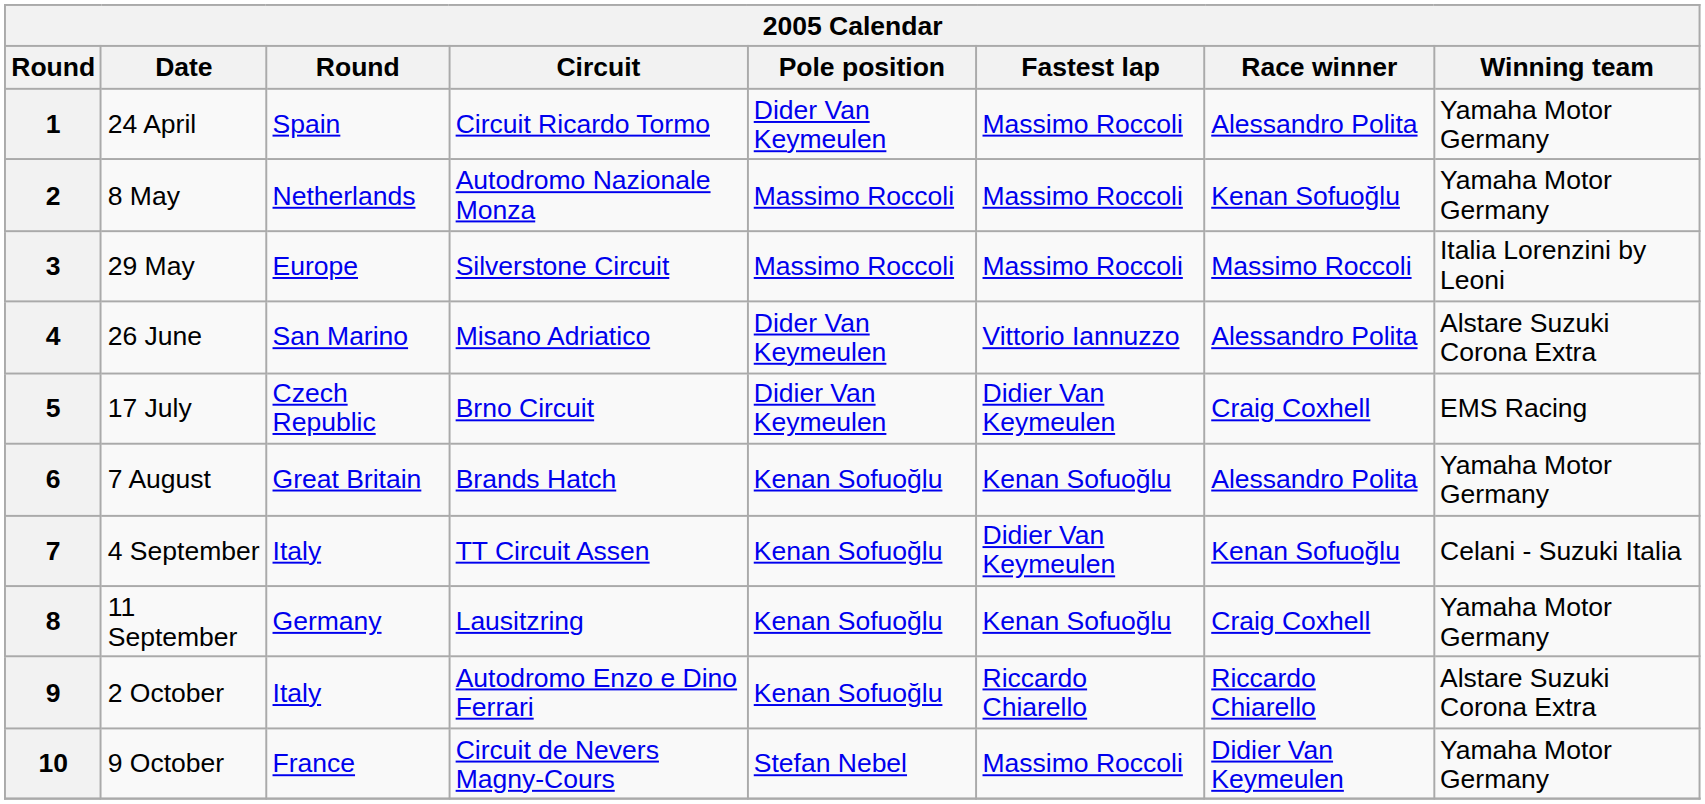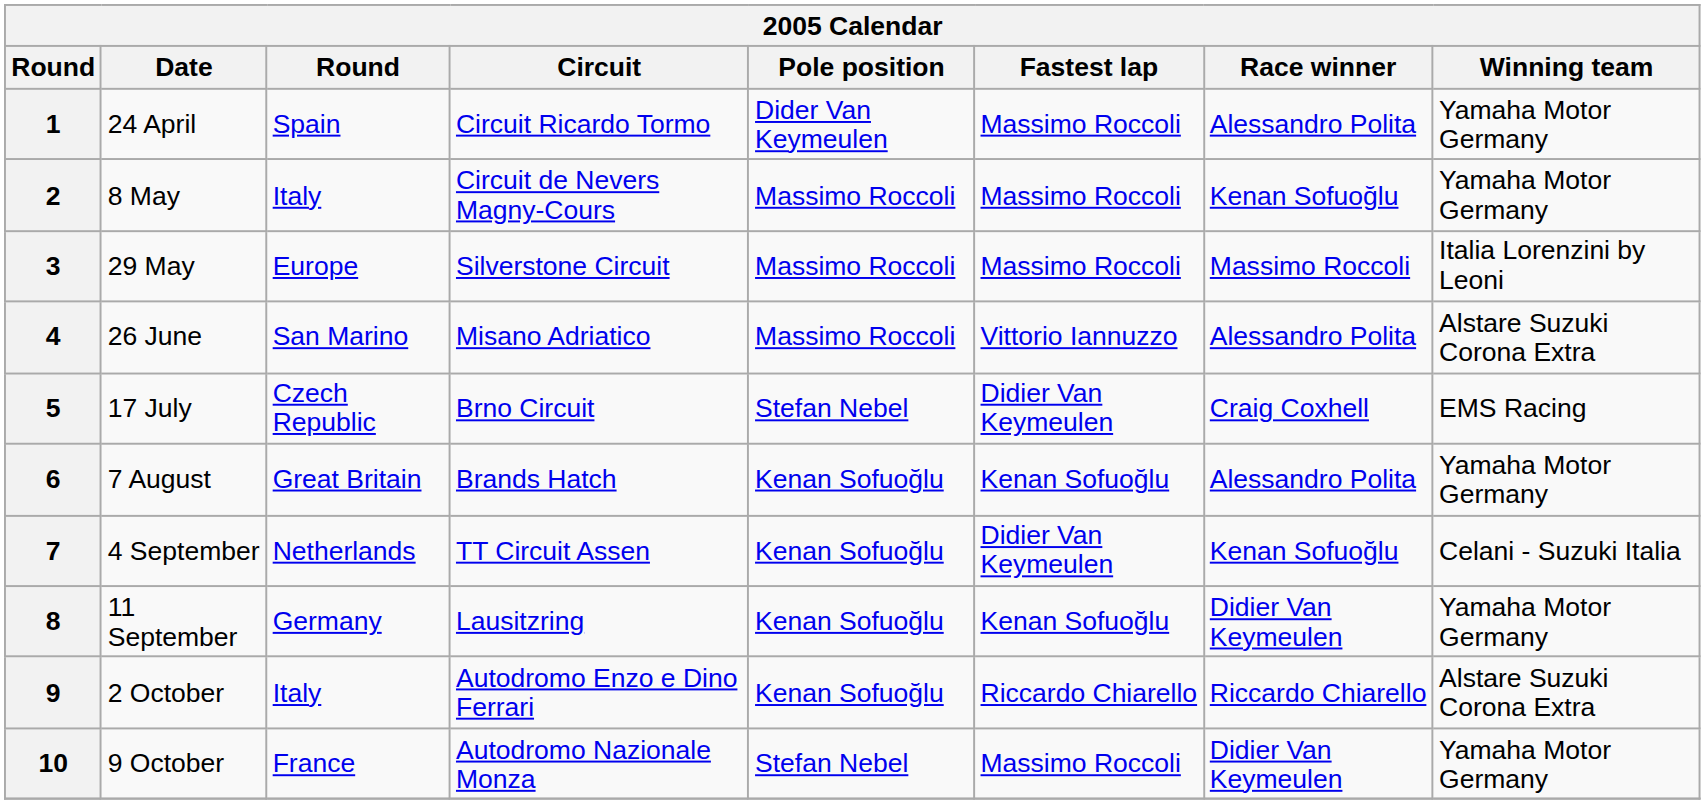2 | column 3: Netherlands -> Italy
2 | Circuit: Autodromo Nazionale Monza -> Circuit de Nevers Magny-Cours
4 | Pole position: Dider Van Keymeulen -> Massimo Roccoli
5 | Pole position: Didier Van Keymeulen -> Stefan Nebel
7 | column 3: Italy -> Netherlands
8 | Race winner: Craig Coxhell -> Didier Van Keymeulen
10 | Circuit: Circuit de Nevers Magny-Cours -> Autodromo Nazionale Monza
